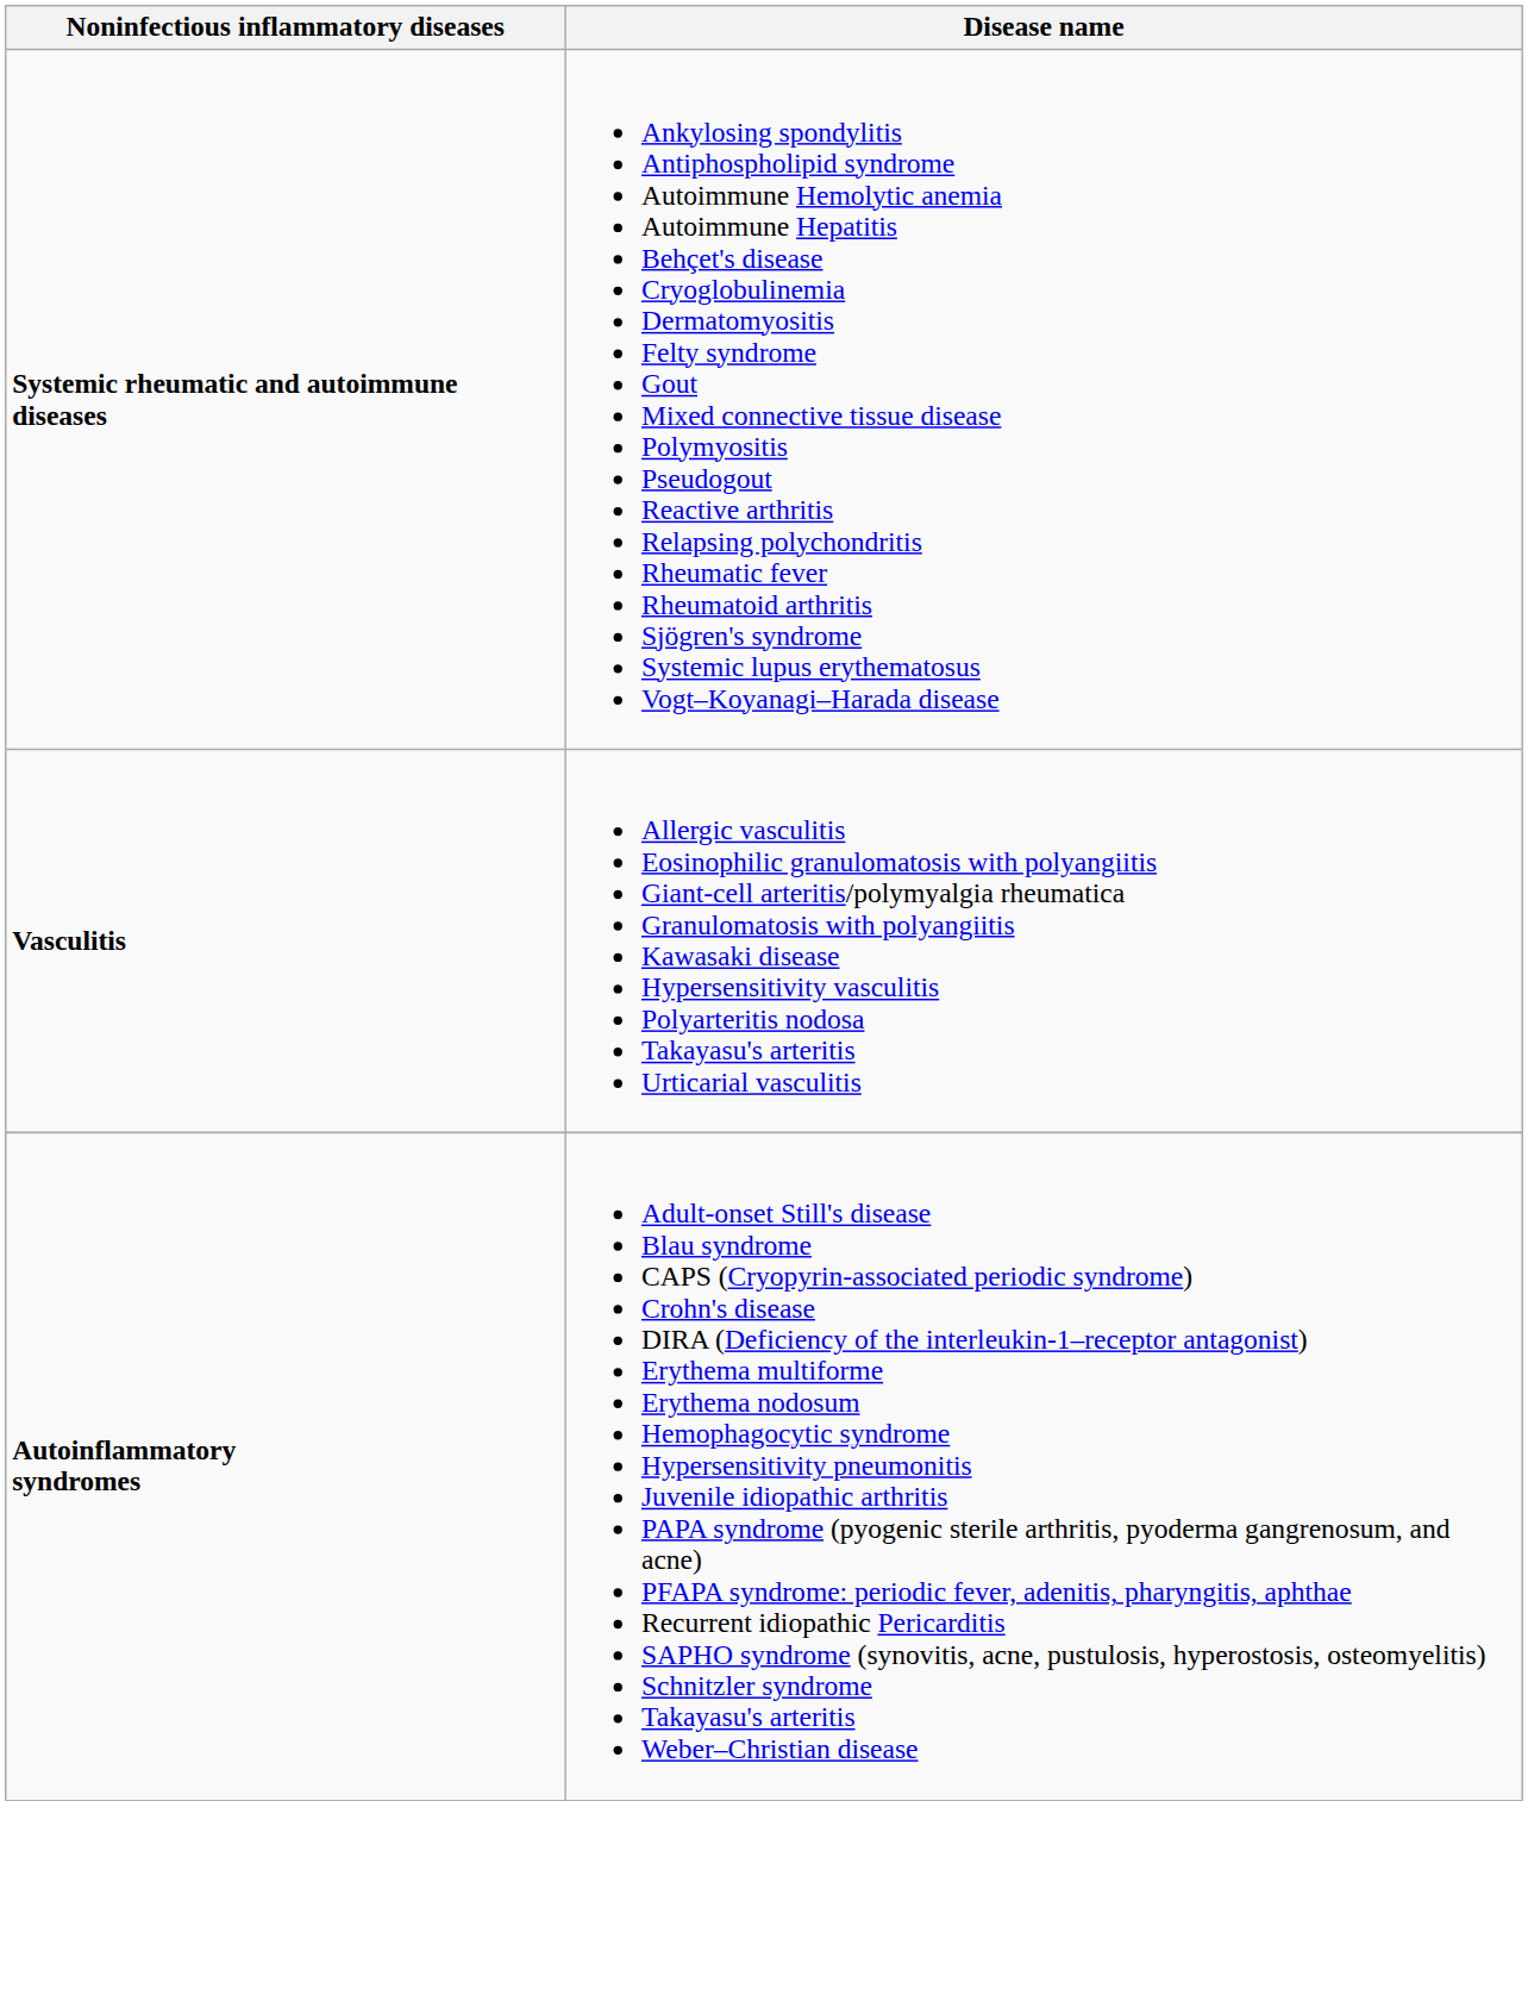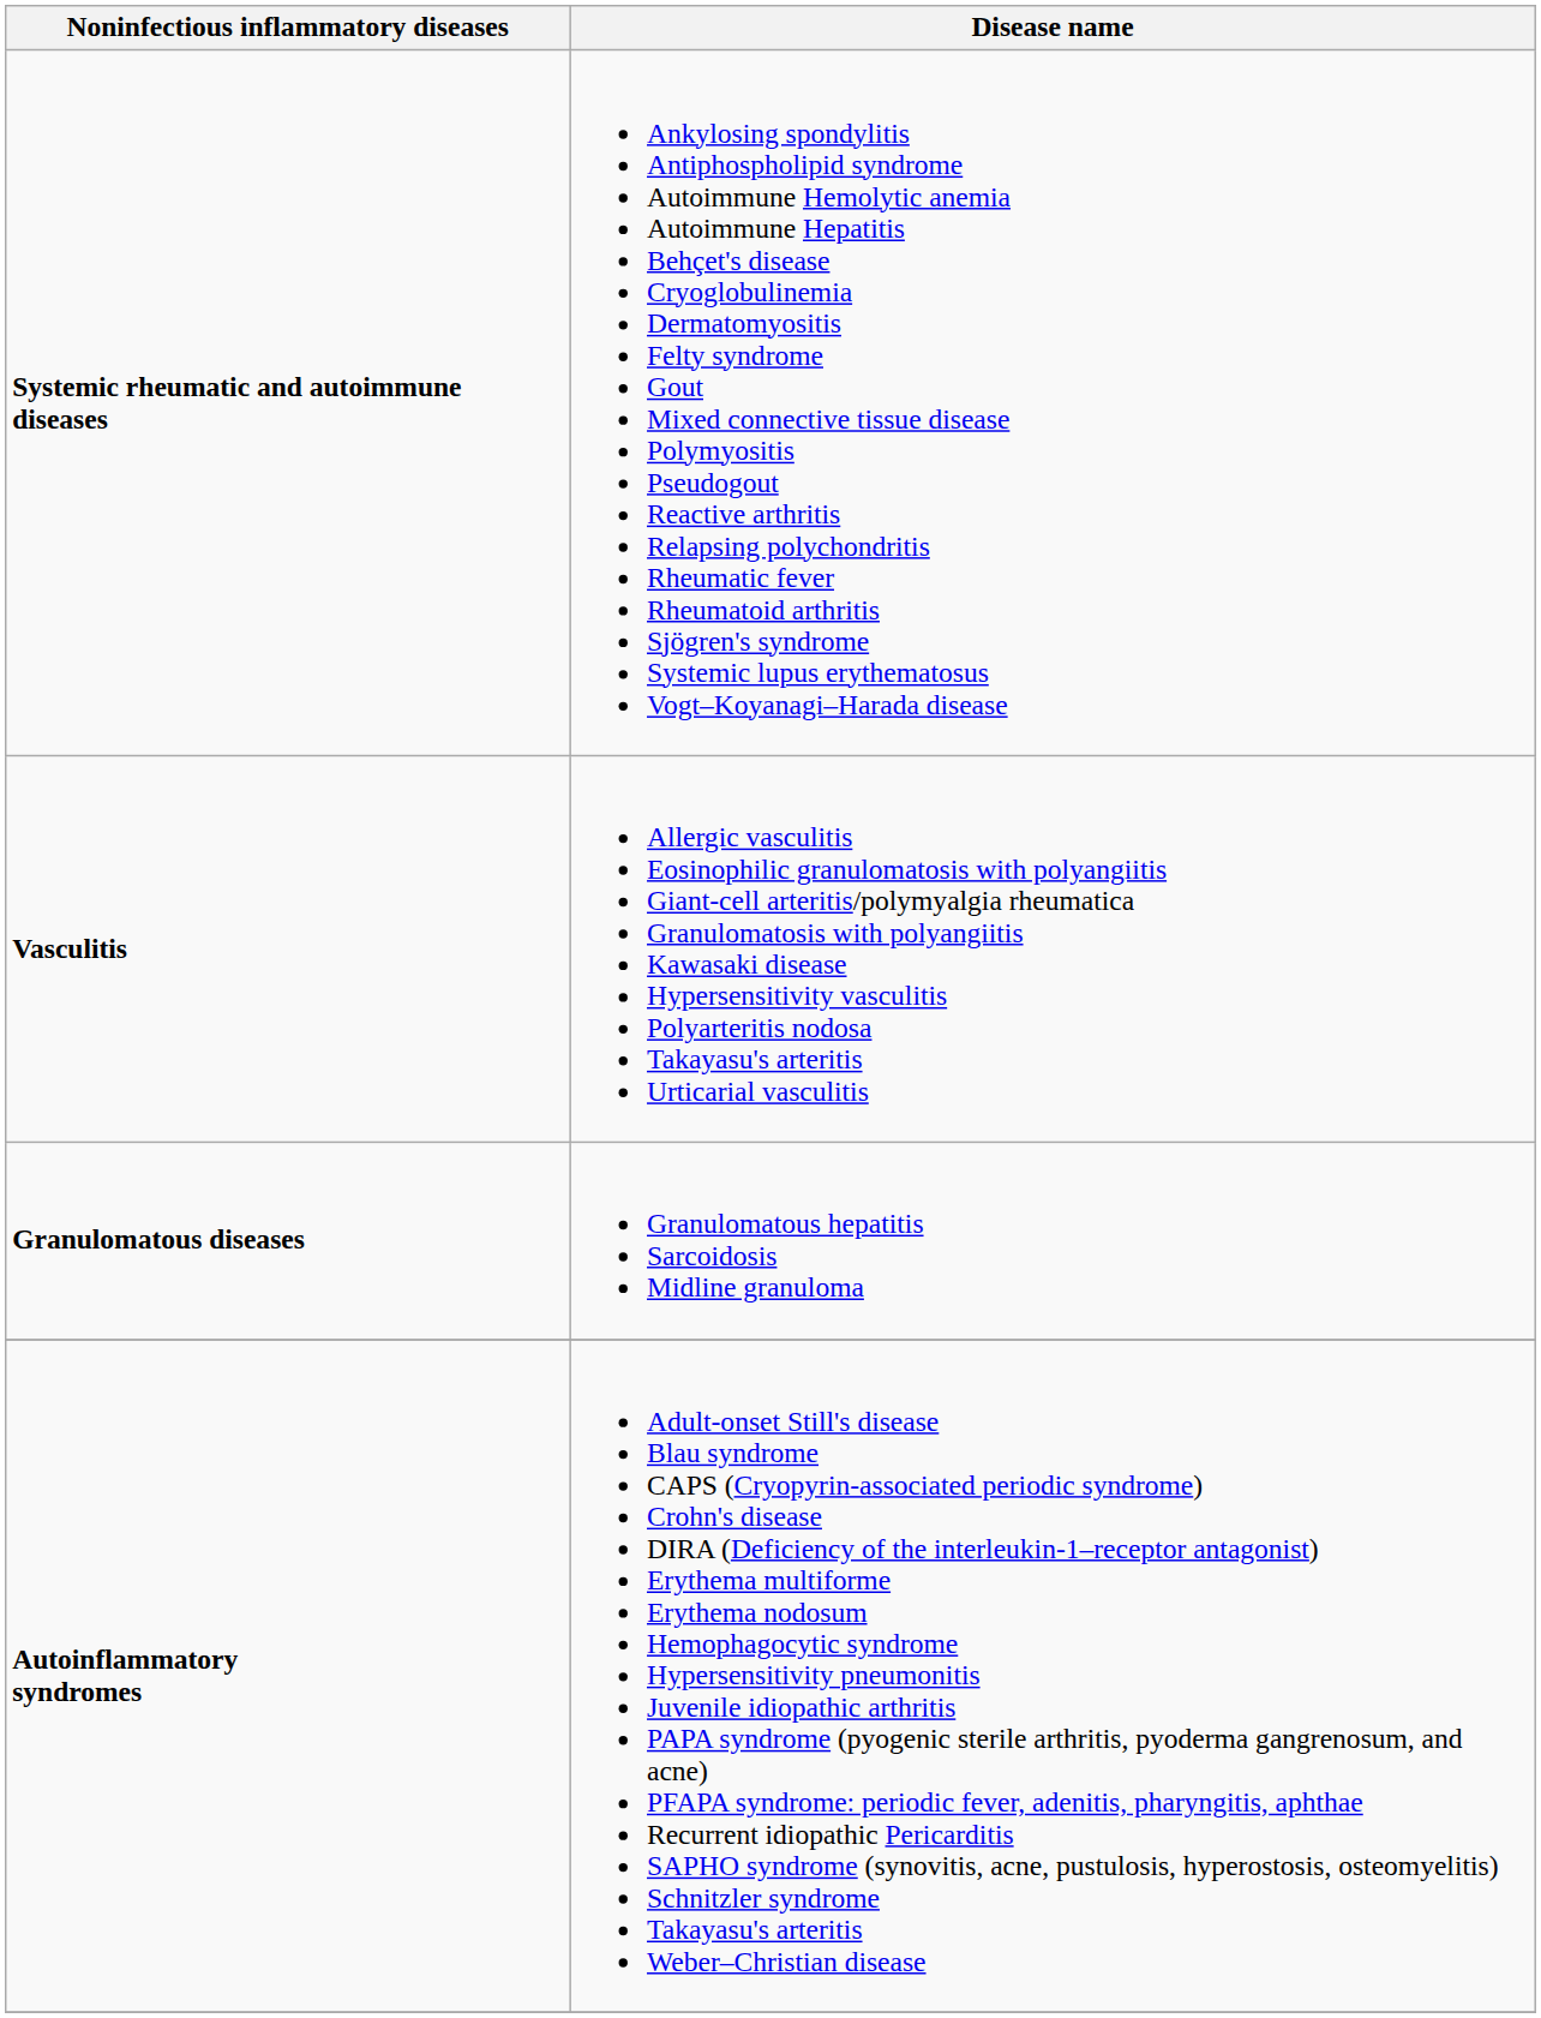+ row: Granulomatous diseases | Granulomatous hepatitis Sarcoidosis Midline granuloma
